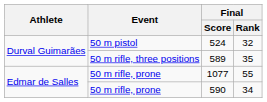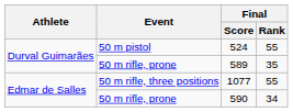524 | Final / Rank: 32 -> 55
589 | Event: 50 m rifle, three positions -> 50 m rifle, prone
1077 | Event: 50 m rifle, prone -> 50 m rifle, three positions
